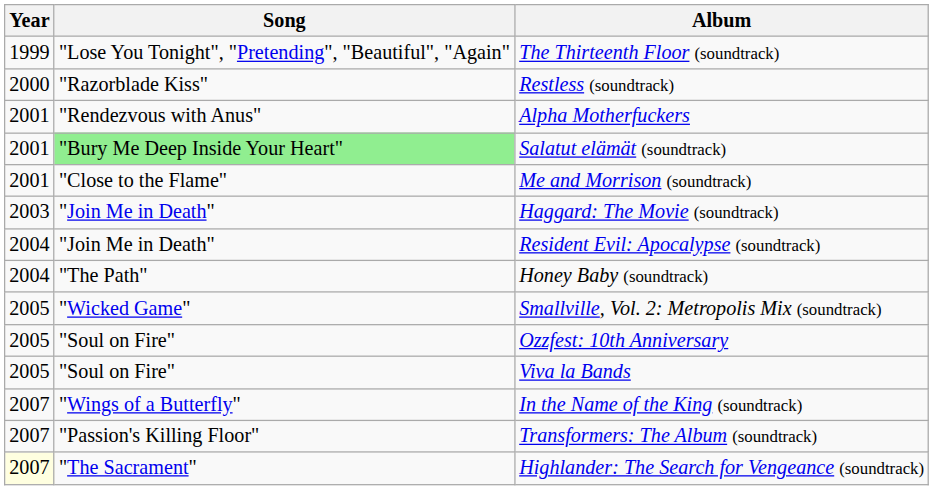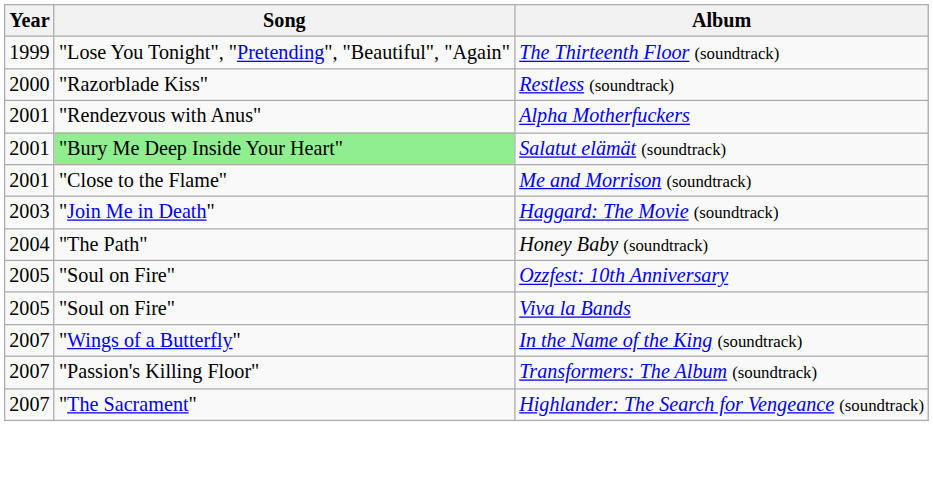- row: 2004 | "Join Me in Death" | Resident Evil: Apocalypse (soundtrack)
- row: 2005 | "Wicked Game" | Smallville, Vol. 2: Metropolis Mix (soundtrack)
Highlander: The Search for Vengeance (soundtrack) | Year: lightyellow background -> no background
